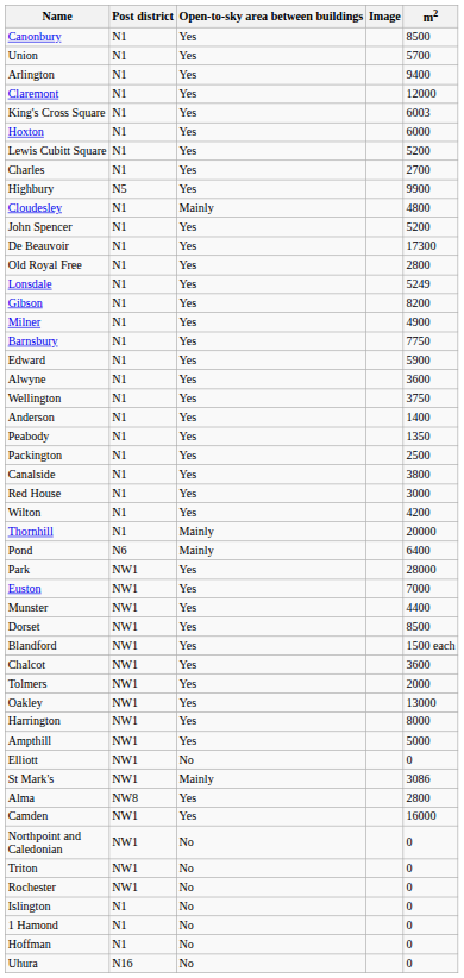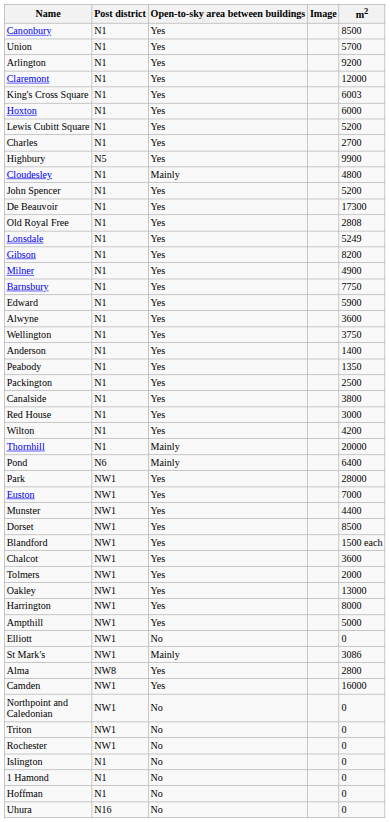Arlington | m2: 9400 -> 9200
Old Royal Free | m2: 2800 -> 2808
